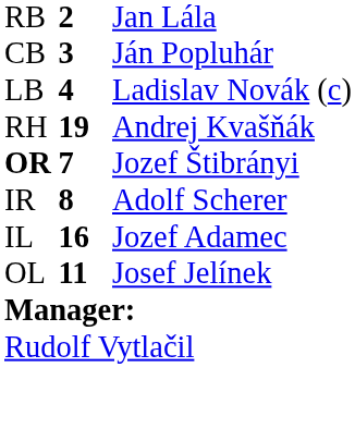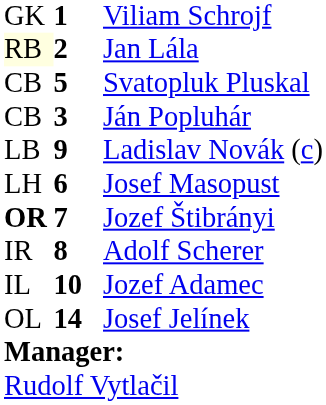+ row: GK | 1 | Viliam Schrojf
Jan Lála | column 1: no background -> lightyellow background
+ row: CB | 5 | Svatopluk Pluskal
Ladislav Novák (c) | column 2: 4 -> 9
- row: RH | 19 | Andrej Kvašňák
+ row: LH | 6 | Josef Masopust
Jozef Adamec | column 2: 16 -> 10
Josef Jelínek | column 2: 11 -> 14
